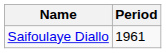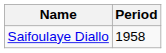Saifoulaye Diallo | Period: 1961 -> 1958
